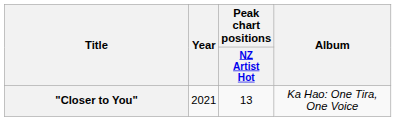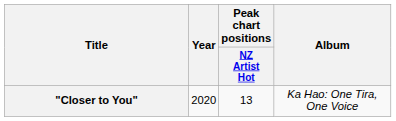"Closer to You" | Year: 2021 -> 2020
